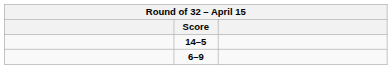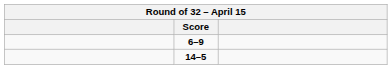rows swapped: 6–9 <-> 14–5
